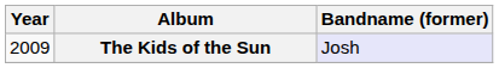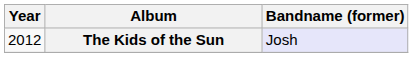The Kids of the Sun | Year: 2009 -> 2012
